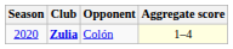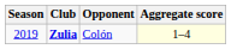Zulia | Season: 2020 -> 2019
